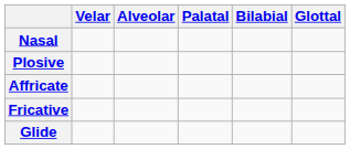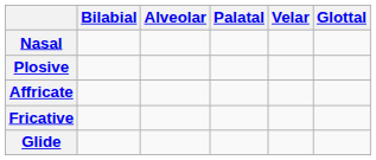columns swapped: Bilabial <-> Velar
